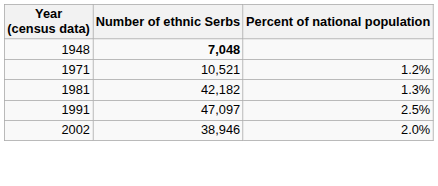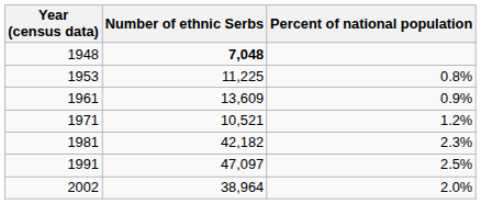+ row: 1953 | 11,225 | 0.8%
+ row: 1961 | 13,609 | 0.9%
1981 | Percent of national population: 1.3% -> 2.3%
2002 | Number of ethnic Serbs: 38,946 -> 38,964
